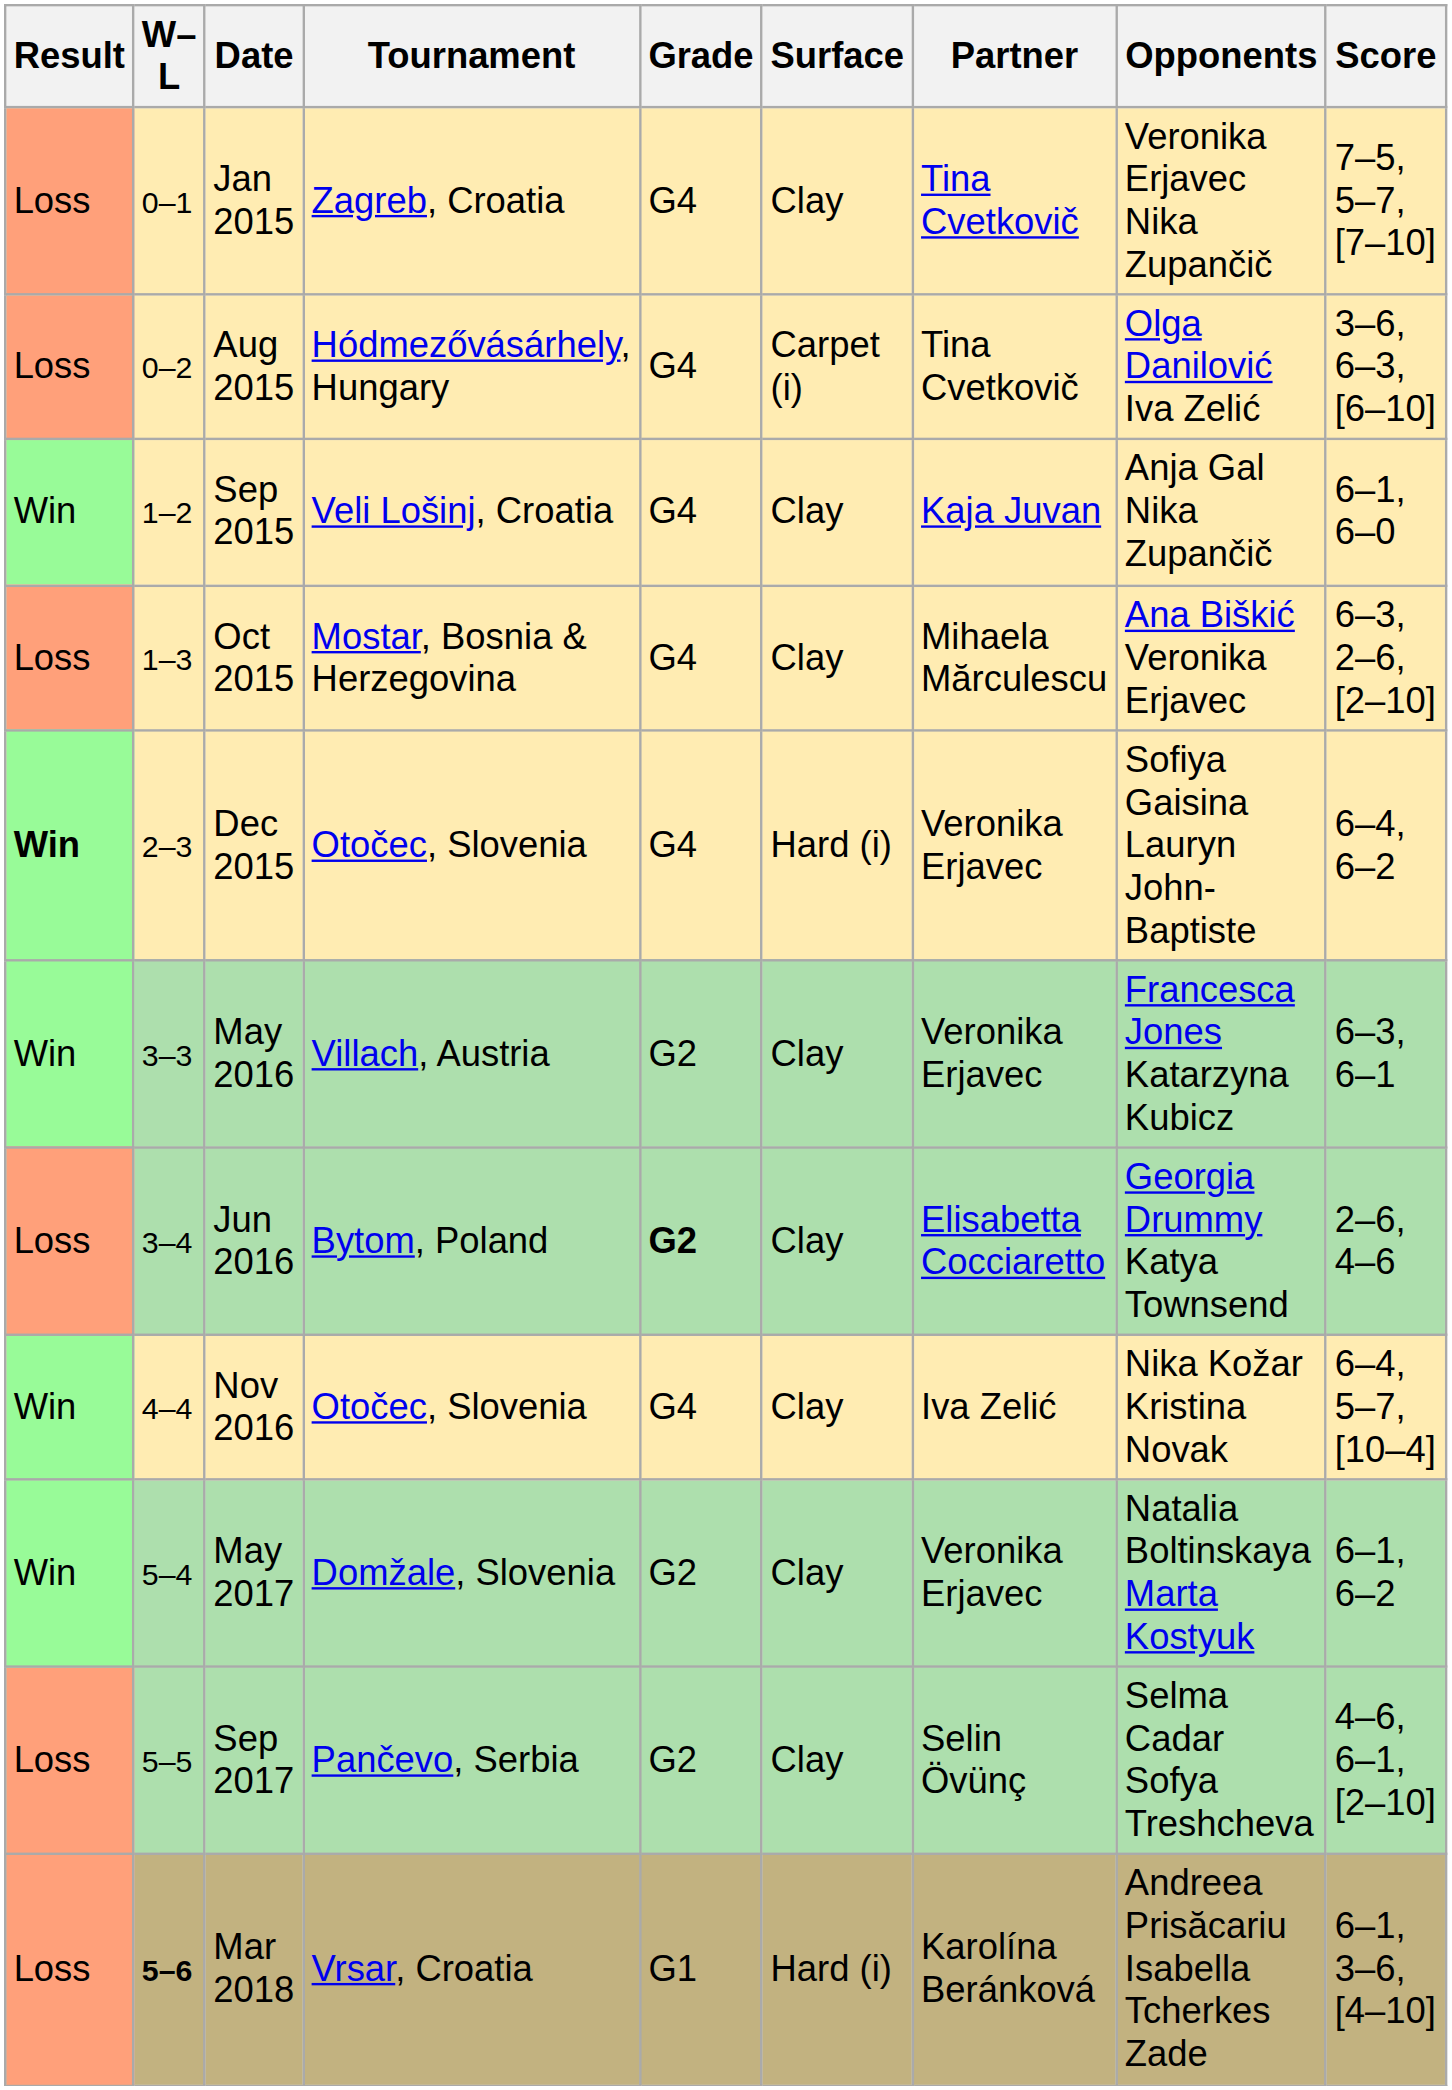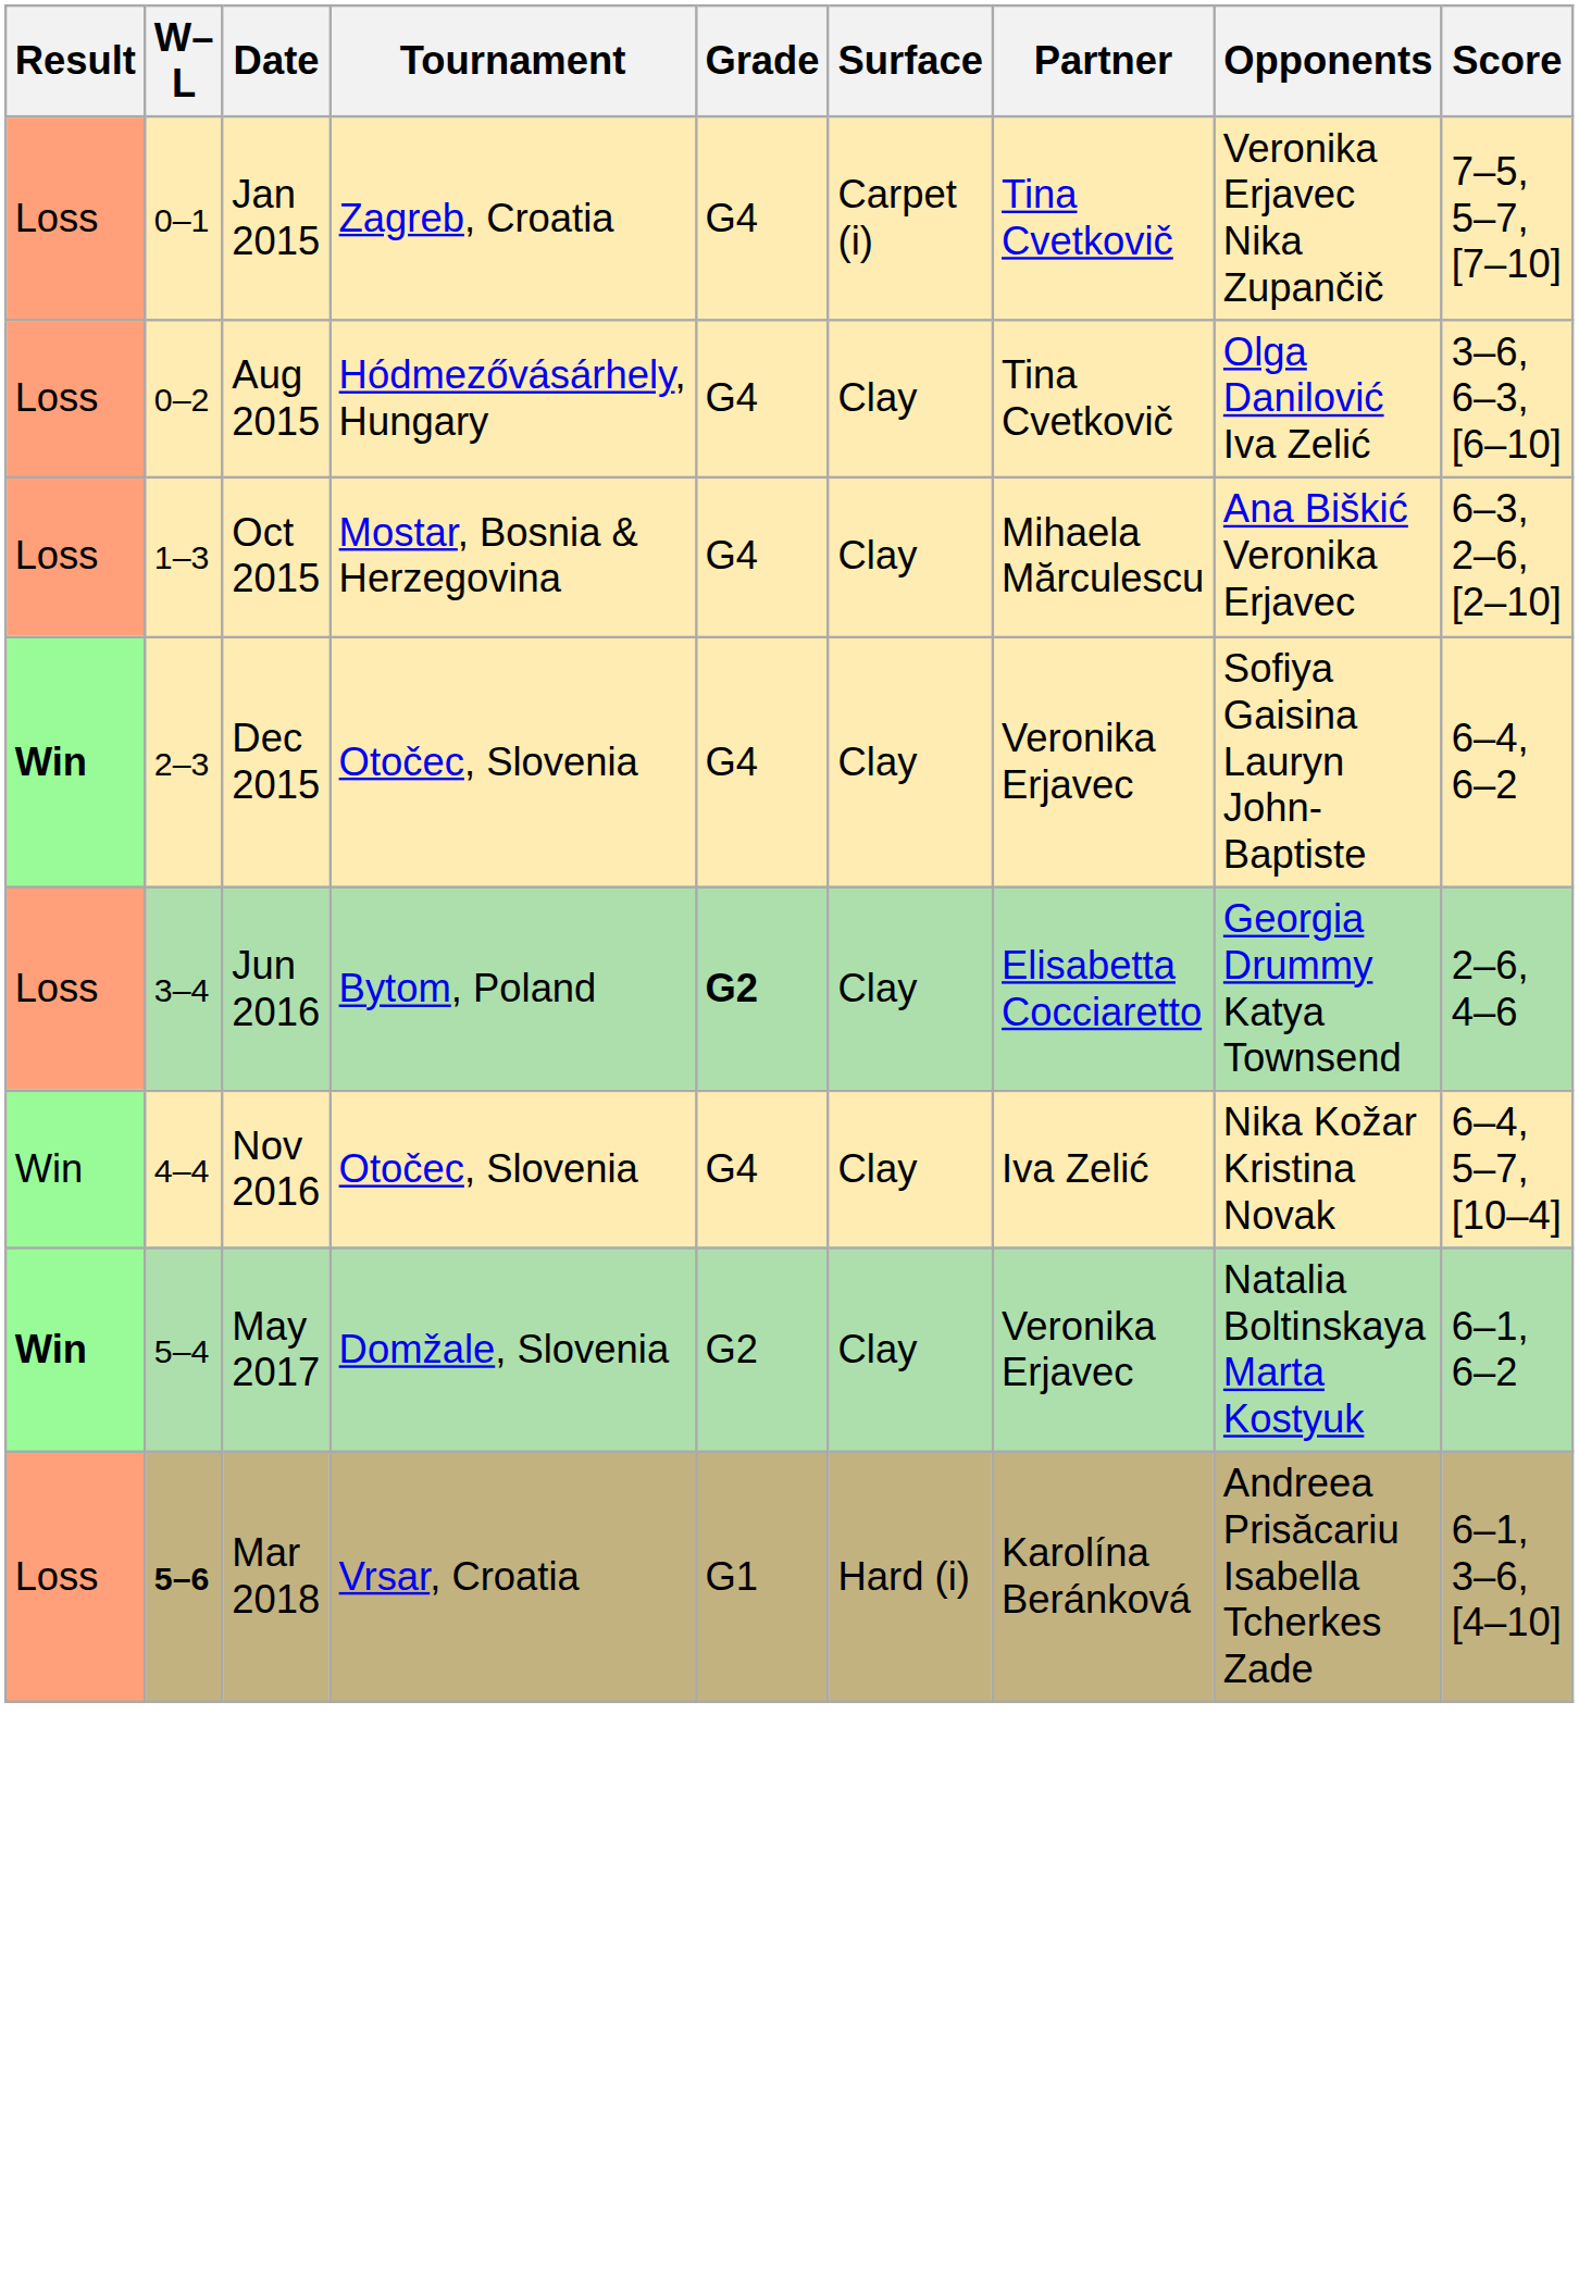Jan 2015 | Surface: Clay -> Carpet (i)
Aug 2015 | Surface: Carpet (i) -> Clay
- row: Win | 1–2 | Sep 2015 | Veli Lošinj, Croatia | G4 | Clay | Kaja Juvan | Anja Gal Nika Zupančič | 6–1, 6–0
Dec 2015 | Surface: Hard (i) -> Clay
- row: Win | 3–3 | May 2016 | Villach, Austria | G2 | Clay | Veronika Erjavec | Francesca Jones Katarzyna Kubicz | 6–3, 6–1
May 2017 | Result: normal -> bold
- row: Loss | 5–5 | Sep 2017 | Pančevo, Serbia | G2 | Clay | Selin Övünç | Selma Cadar Sofya Treshcheva | 4–6, 6–1, [2–10]
